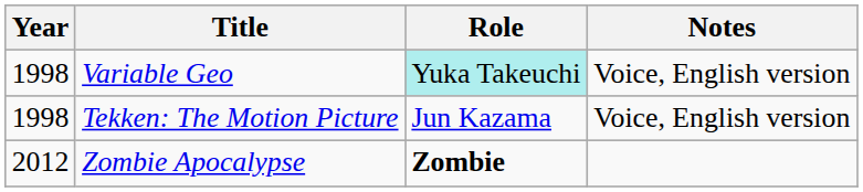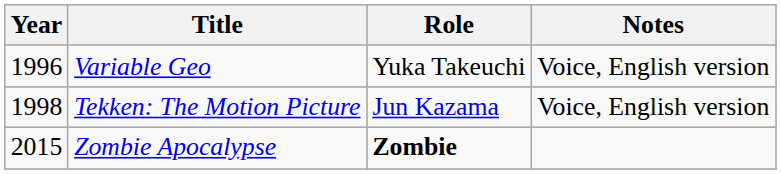Variable Geo | Year: 1998 -> 1996
Variable Geo | Role: paleturquoise background -> no background
Zombie Apocalypse | Year: 2012 -> 2015
